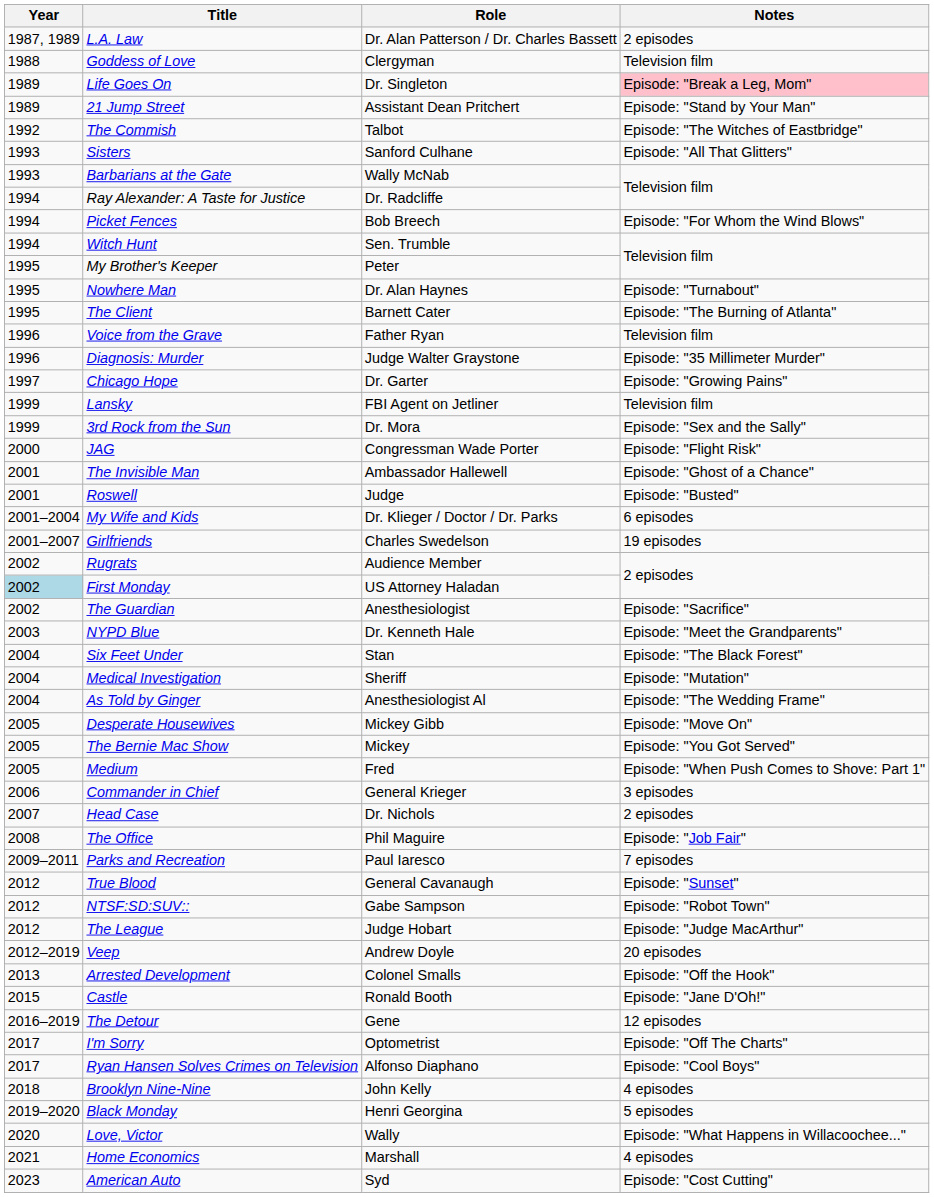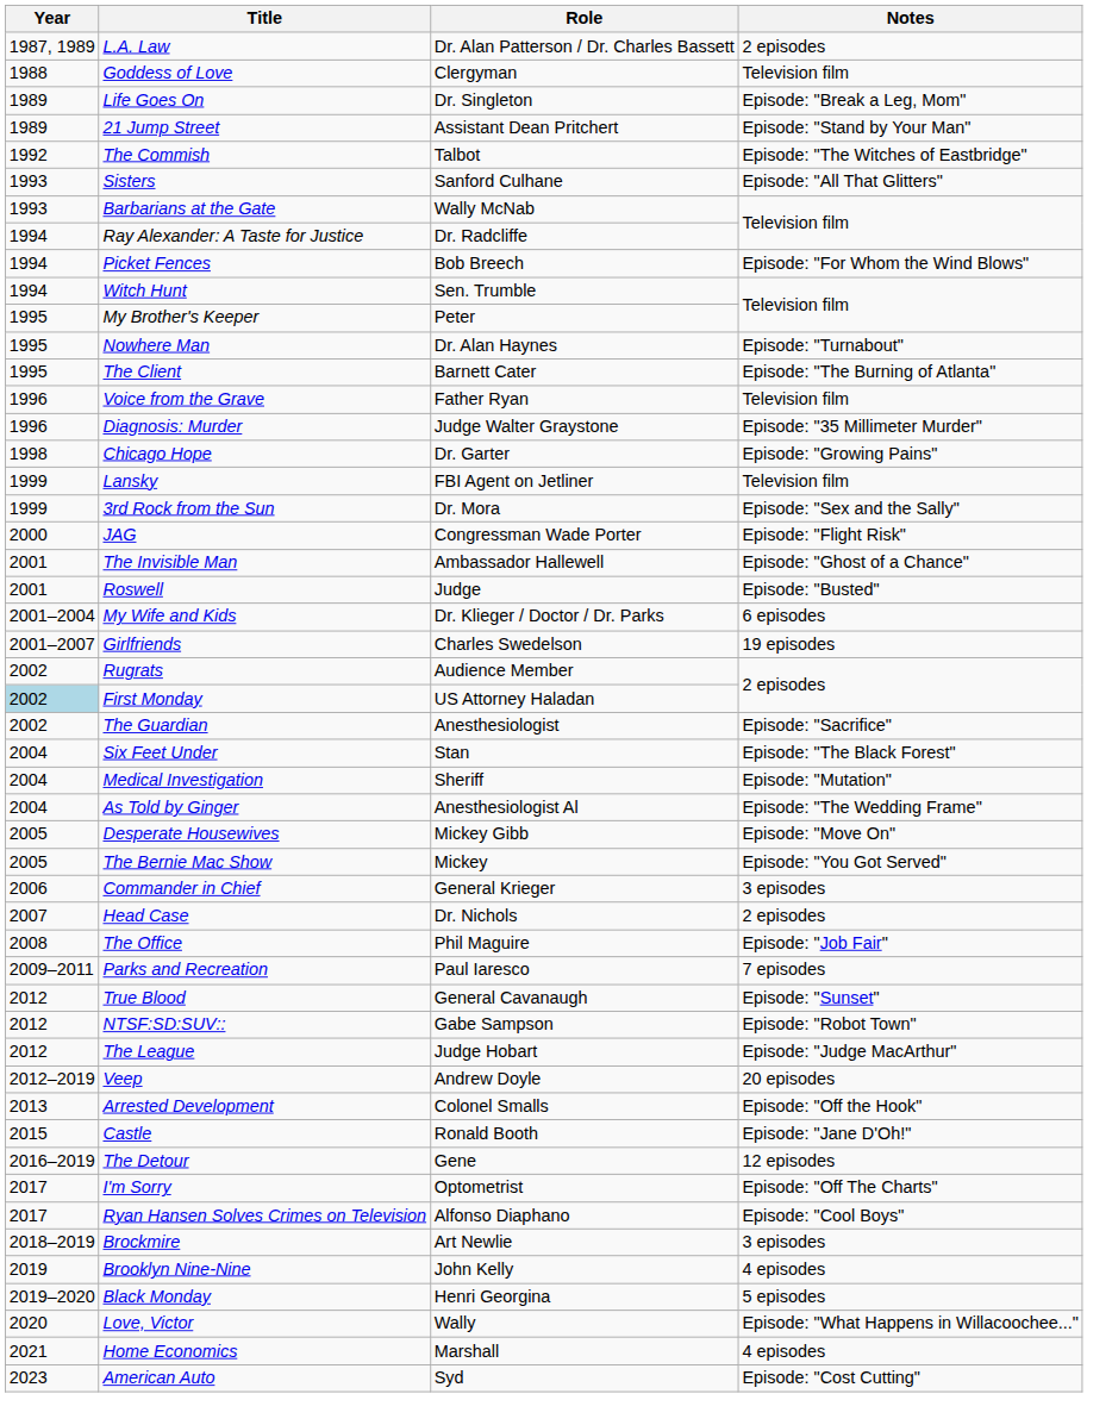Life Goes On | Notes: pink background -> no background
Chicago Hope | Year: 1997 -> 1998
- row: 2003 | NYPD Blue | Dr. Kenneth Hale | Episode: "Meet the Grandparents"
- row: 2005 | Medium | Fred | Episode: "When Push Comes to Shove: Part 1"
+ row: 2018–2019 | Brockmire | Art Newlie | 3 episodes
Brooklyn Nine-Nine | Year: 2018 -> 2019
